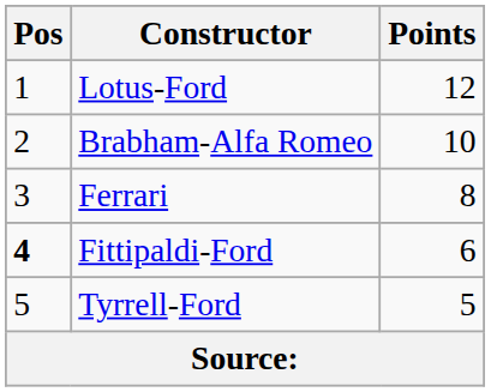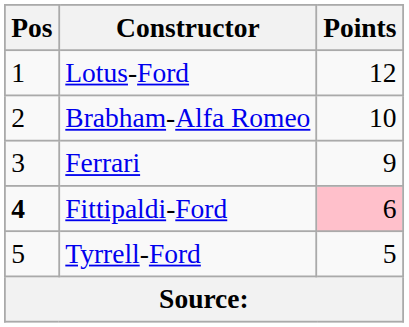Ferrari | Points: 8 -> 9
Fittipaldi-Ford | Points: no background -> pink background
